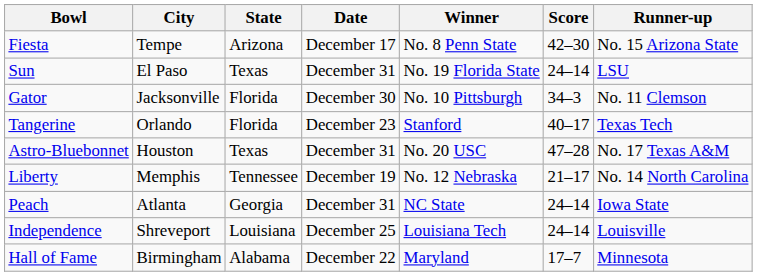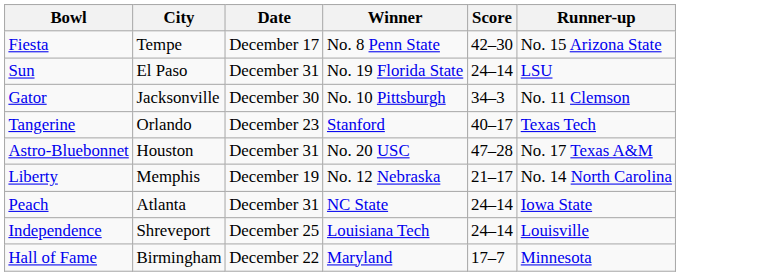- column: State | Arizona | Texas | Florida | Florida | Texas | Tennessee | Georgia | Louisiana | Alabama
